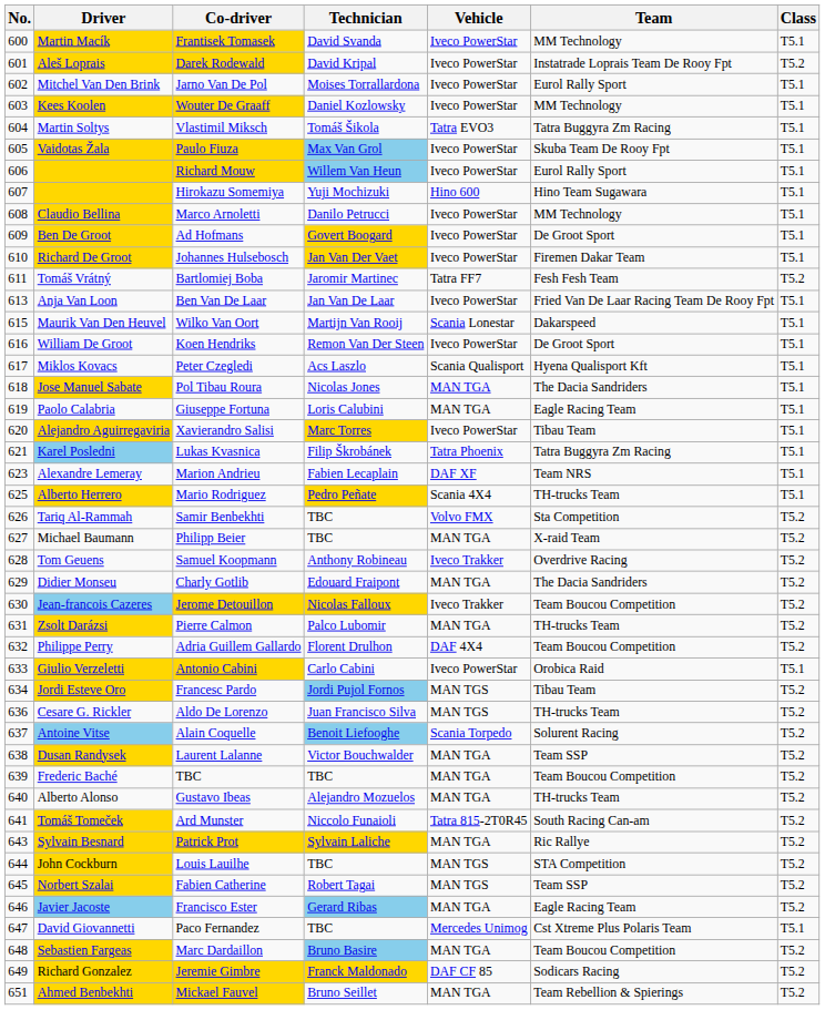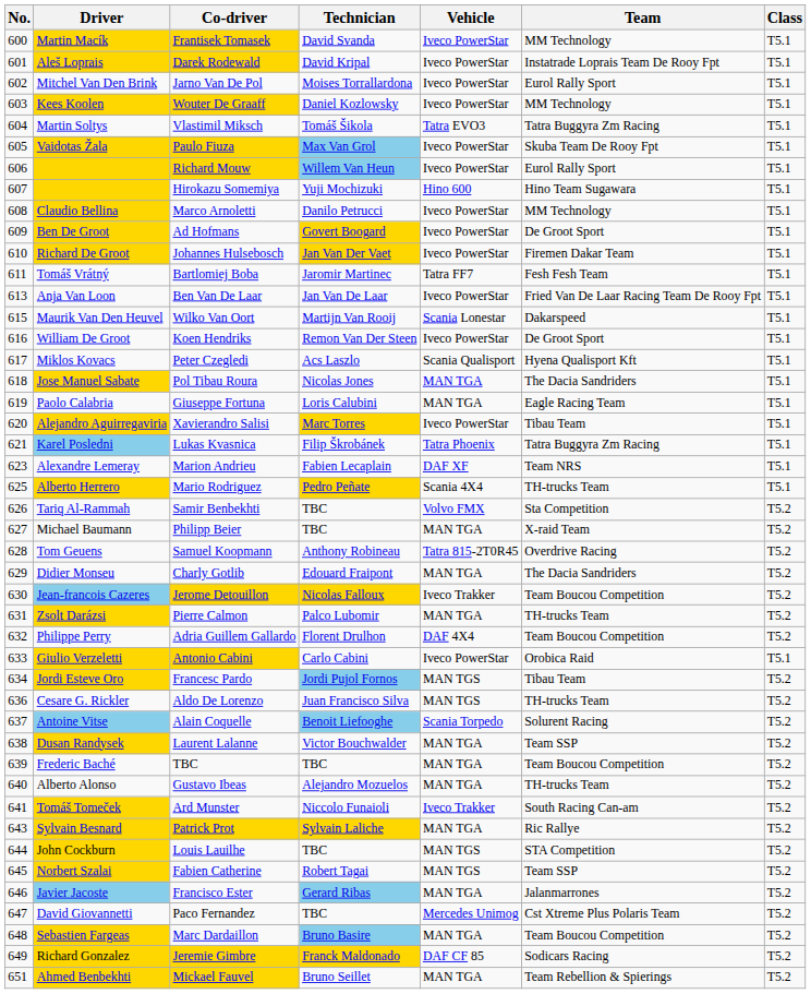Darek Rodewald | Class: T5.2 -> T5.1
Bartlomiej Boba | Class: T5.2 -> T5.1
Samuel Koopmann | Vehicle: Iveco Trakker -> Tatra 815-2T0R45
Ard Munster | Vehicle: Tatra 815-2T0R45 -> Iveco Trakker
Francisco Ester | Team: Eagle Racing Team -> Jalanmarrones
Paco Fernandez | Class: T5.1 -> T5.2
